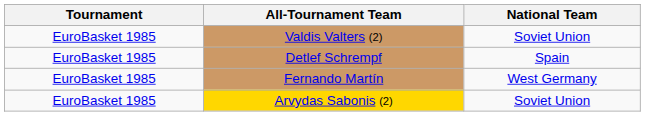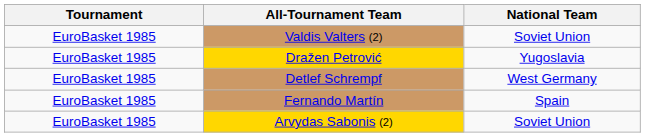+ row: EuroBasket 1985 | Dražen Petrović | Yugoslavia
Detlef Schrempf | National Team: Spain -> West Germany
Fernando Martín | National Team: West Germany -> Spain
